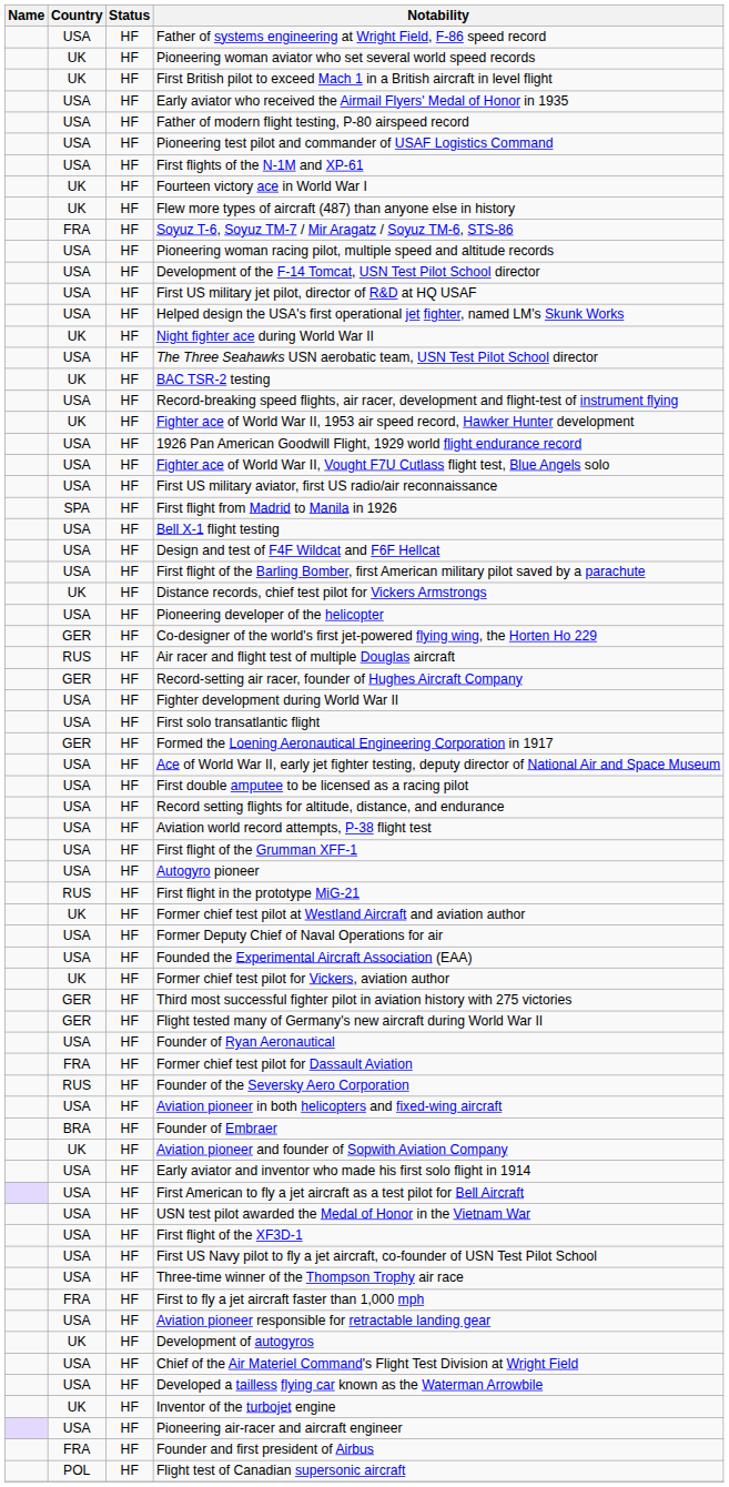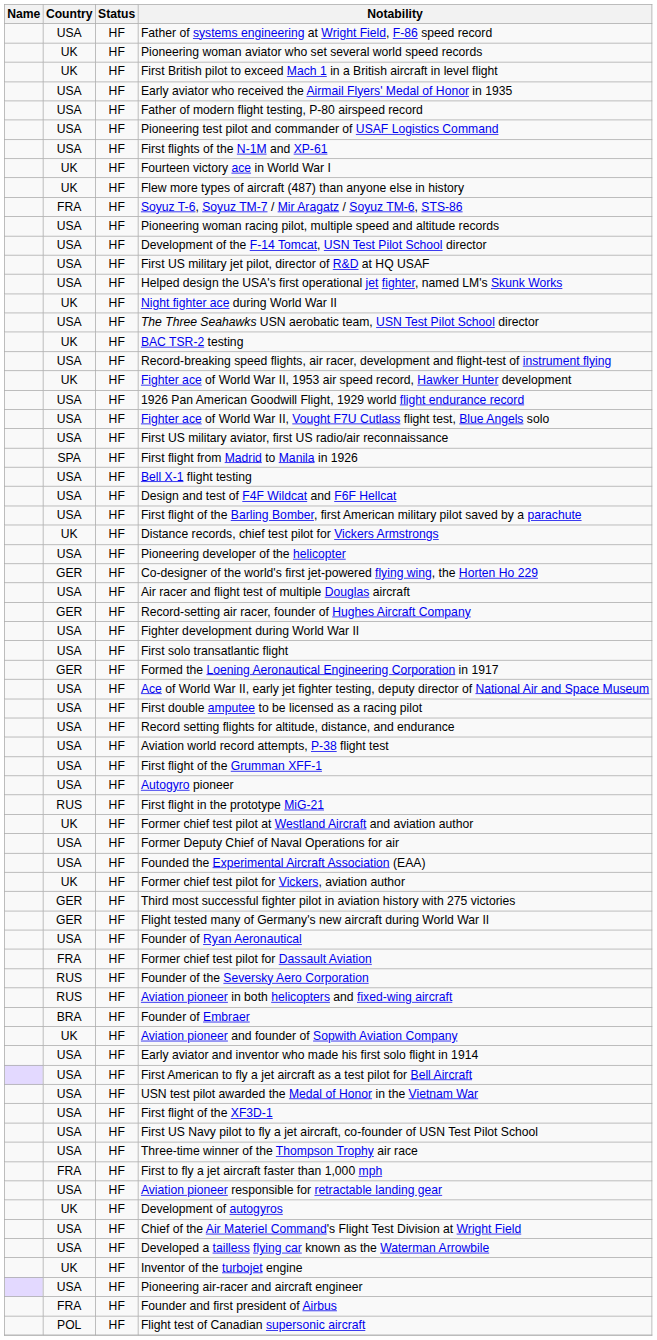Air racer and flight test of multiple Douglas aircraft | Country: RUS -> USA
Aviation pioneer in both helicopters and fixed-wing aircraft | Country: USA -> RUS
